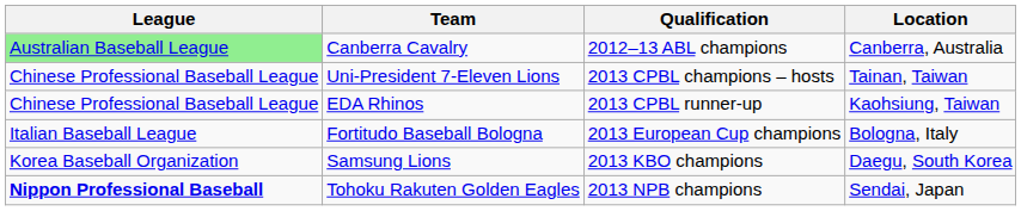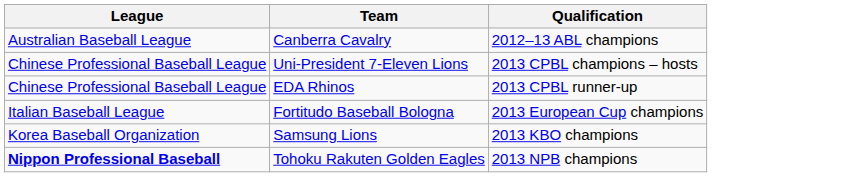- column: Location | Canberra, Australia | Tainan, Taiwan | Kaohsiung, Taiwan | Bologna, Italy | Daegu, South Korea | Sendai, Japan
Canberra Cavalry | League: lightgreen background -> no background
